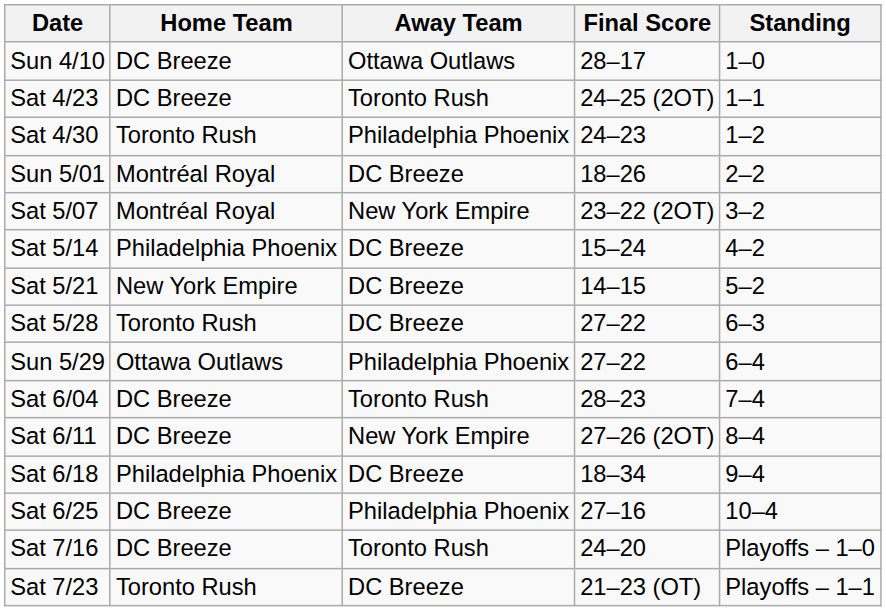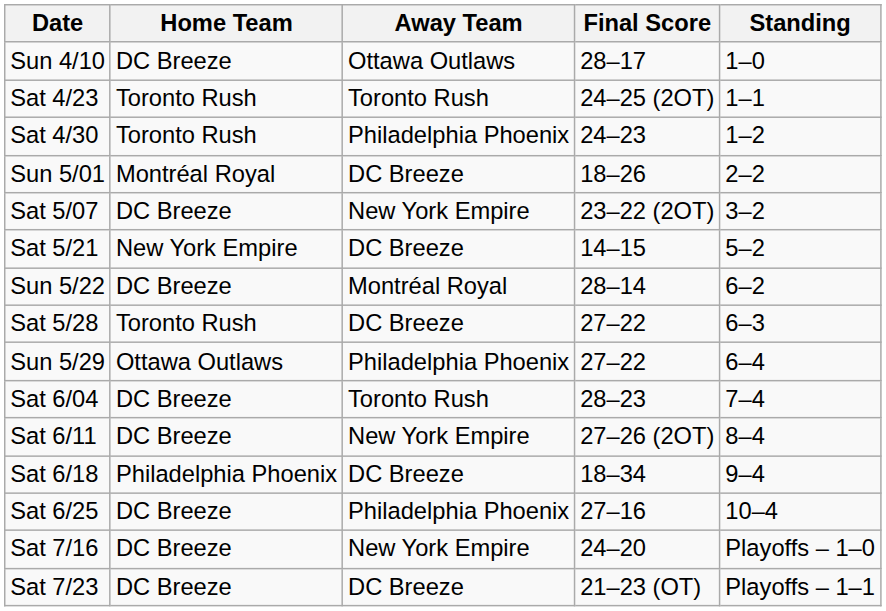Sat 4/23 | Home Team: DC Breeze -> Toronto Rush
Sat 5/07 | Home Team: Montréal Royal -> DC Breeze
- row: Sat 5/14 | Philadelphia Phoenix | DC Breeze | 15–24 | 4–2
+ row: Sun 5/22 | DC Breeze | Montréal Royal | 28–14 | 6–2
Sat 7/16 | Away Team: Toronto Rush -> New York Empire
Sat 7/23 | Home Team: Toronto Rush -> DC Breeze
